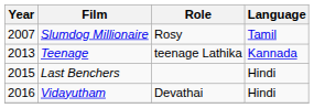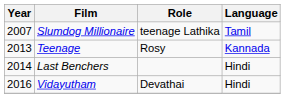Slumdog Millionaire | Role: Rosy -> teenage Lathika
Teenage | Role: teenage Lathika -> Rosy
Last Benchers | Year: 2015 -> 2014
